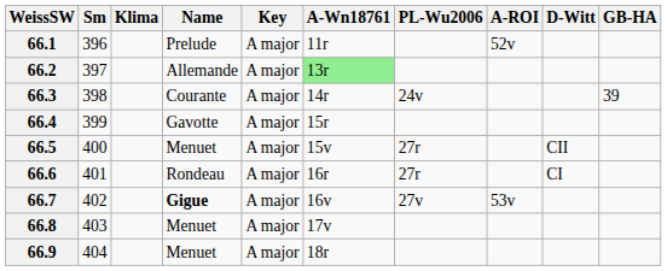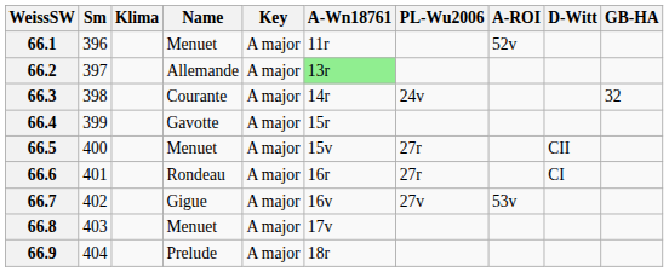66.1 | Name: Prelude -> Menuet
66.3 | GB-HA: 39 -> 32
66.7 | Name: bold -> normal
66.9 | Name: Menuet -> Prelude
